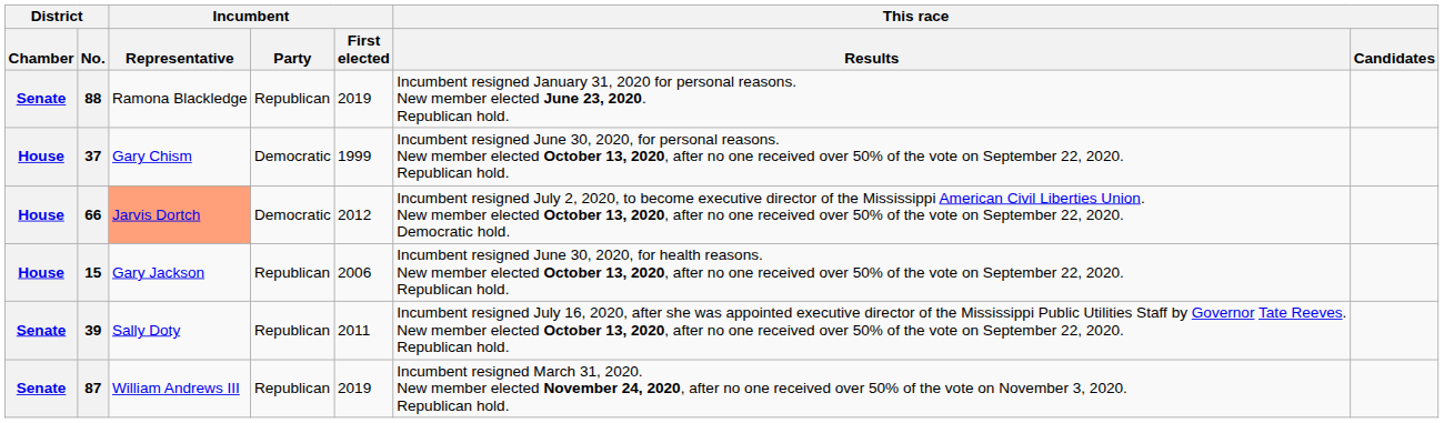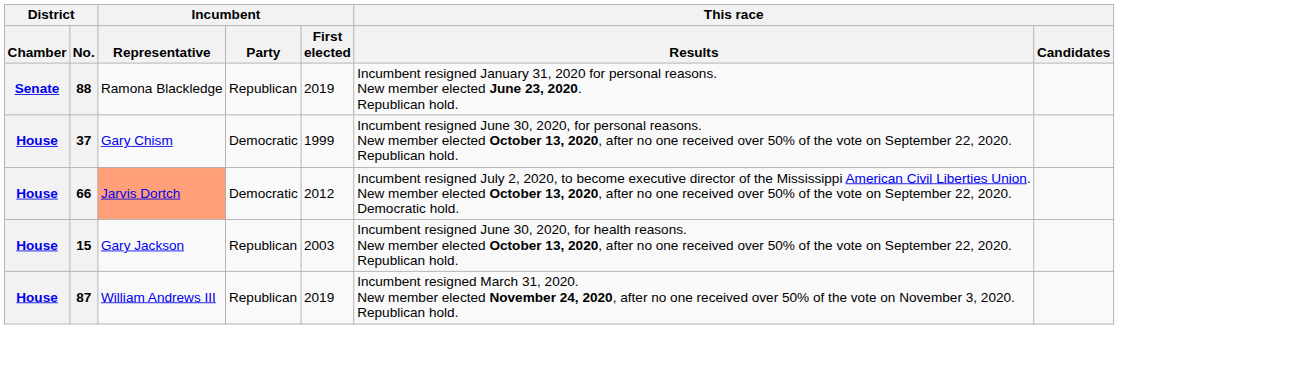15 | Incumbent / First elected: 2006 -> 2003
- row: Senate | 39 | Sally Doty | Republican | 2011 | Incumbent resigned July 16, 2020, after she was appointed executive director of the Mississippi Public Utilities Staff by Governor Tate Reeves. New member elected October 13, 2020, after no one received over 50% of the vote on September 22, 2020. Republican hold.
87 | District / Chamber: Senate -> House
